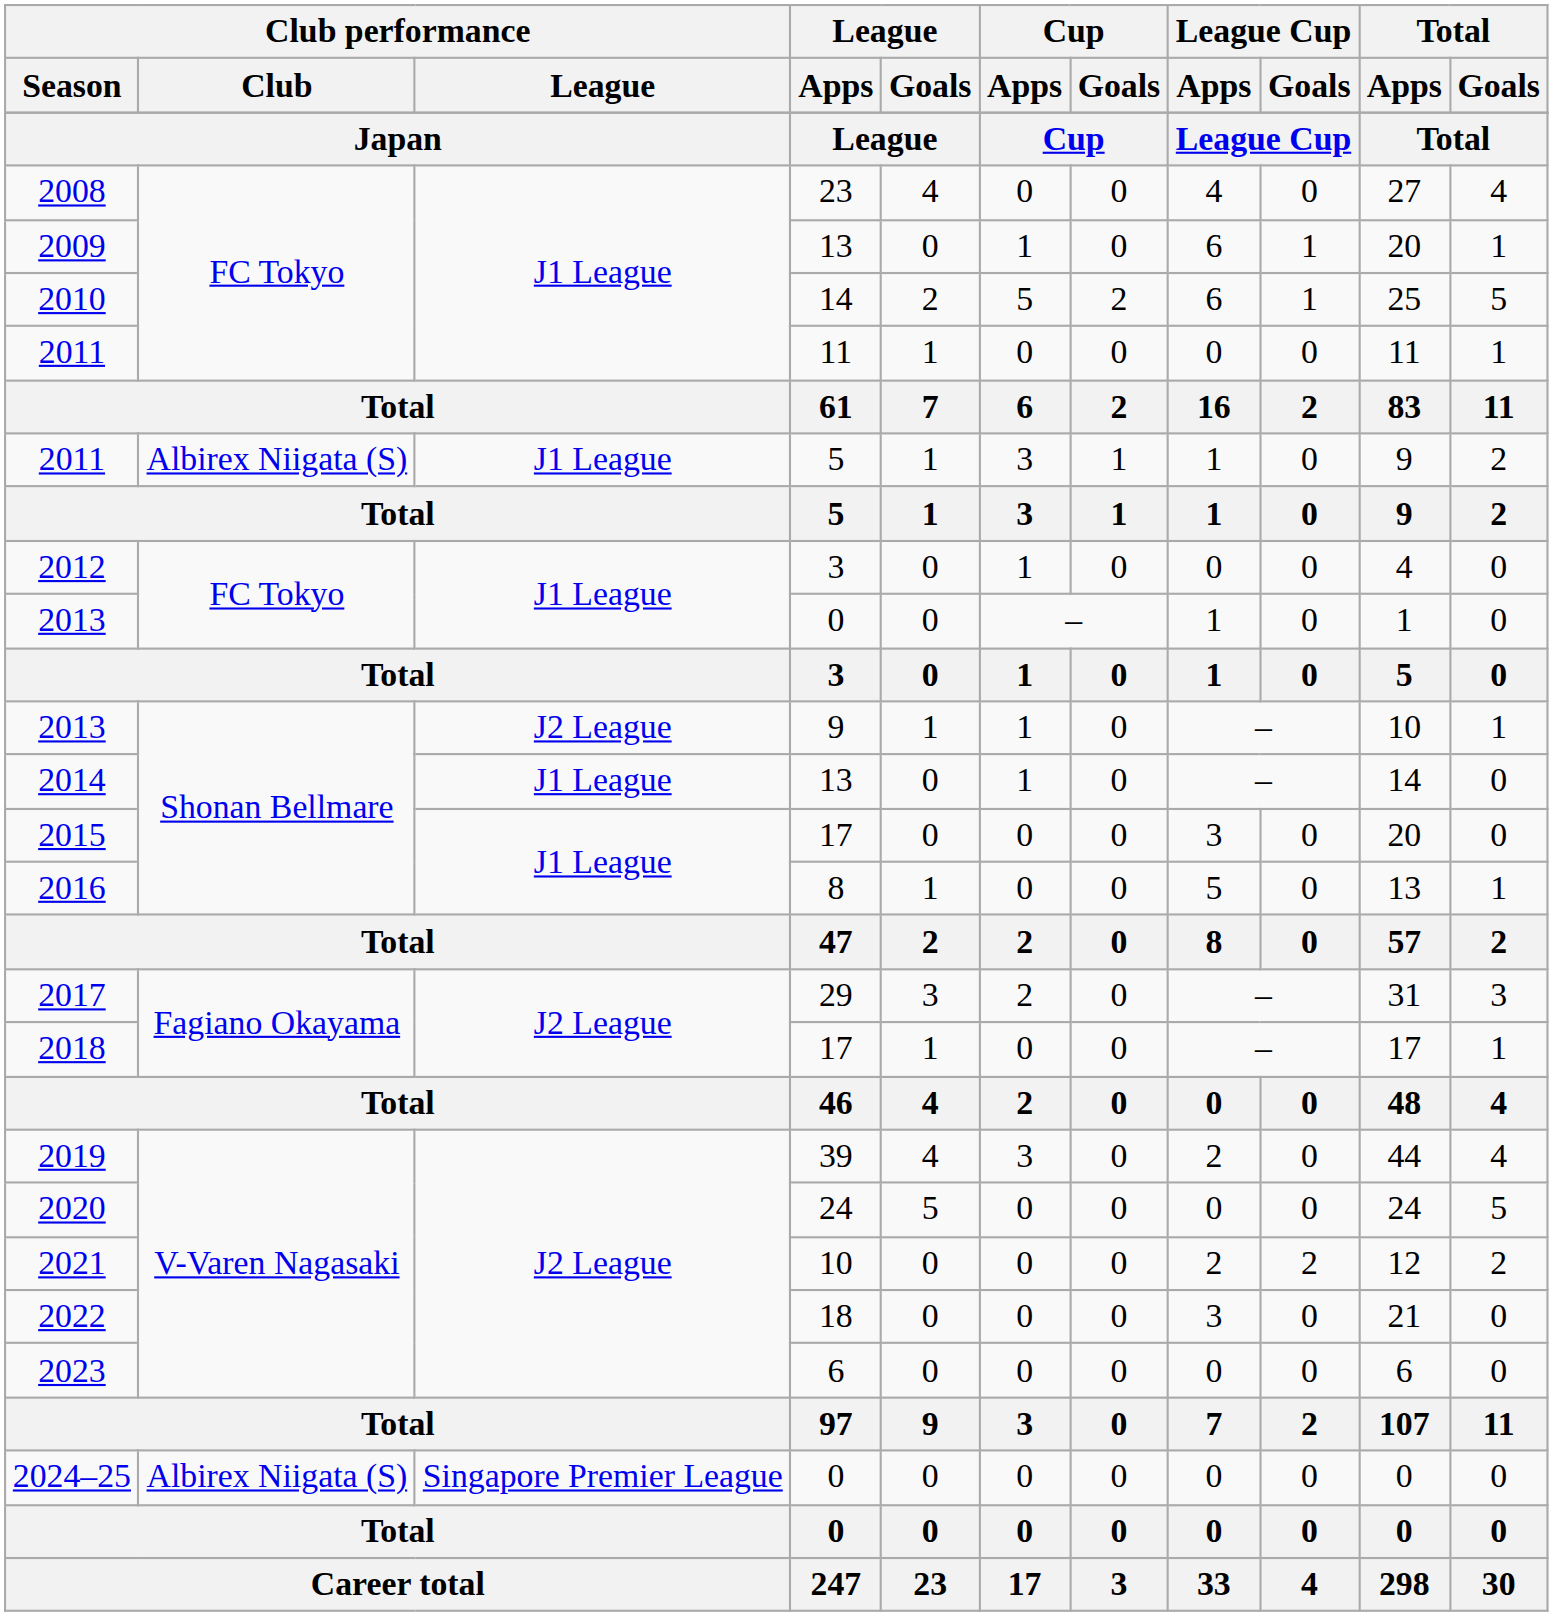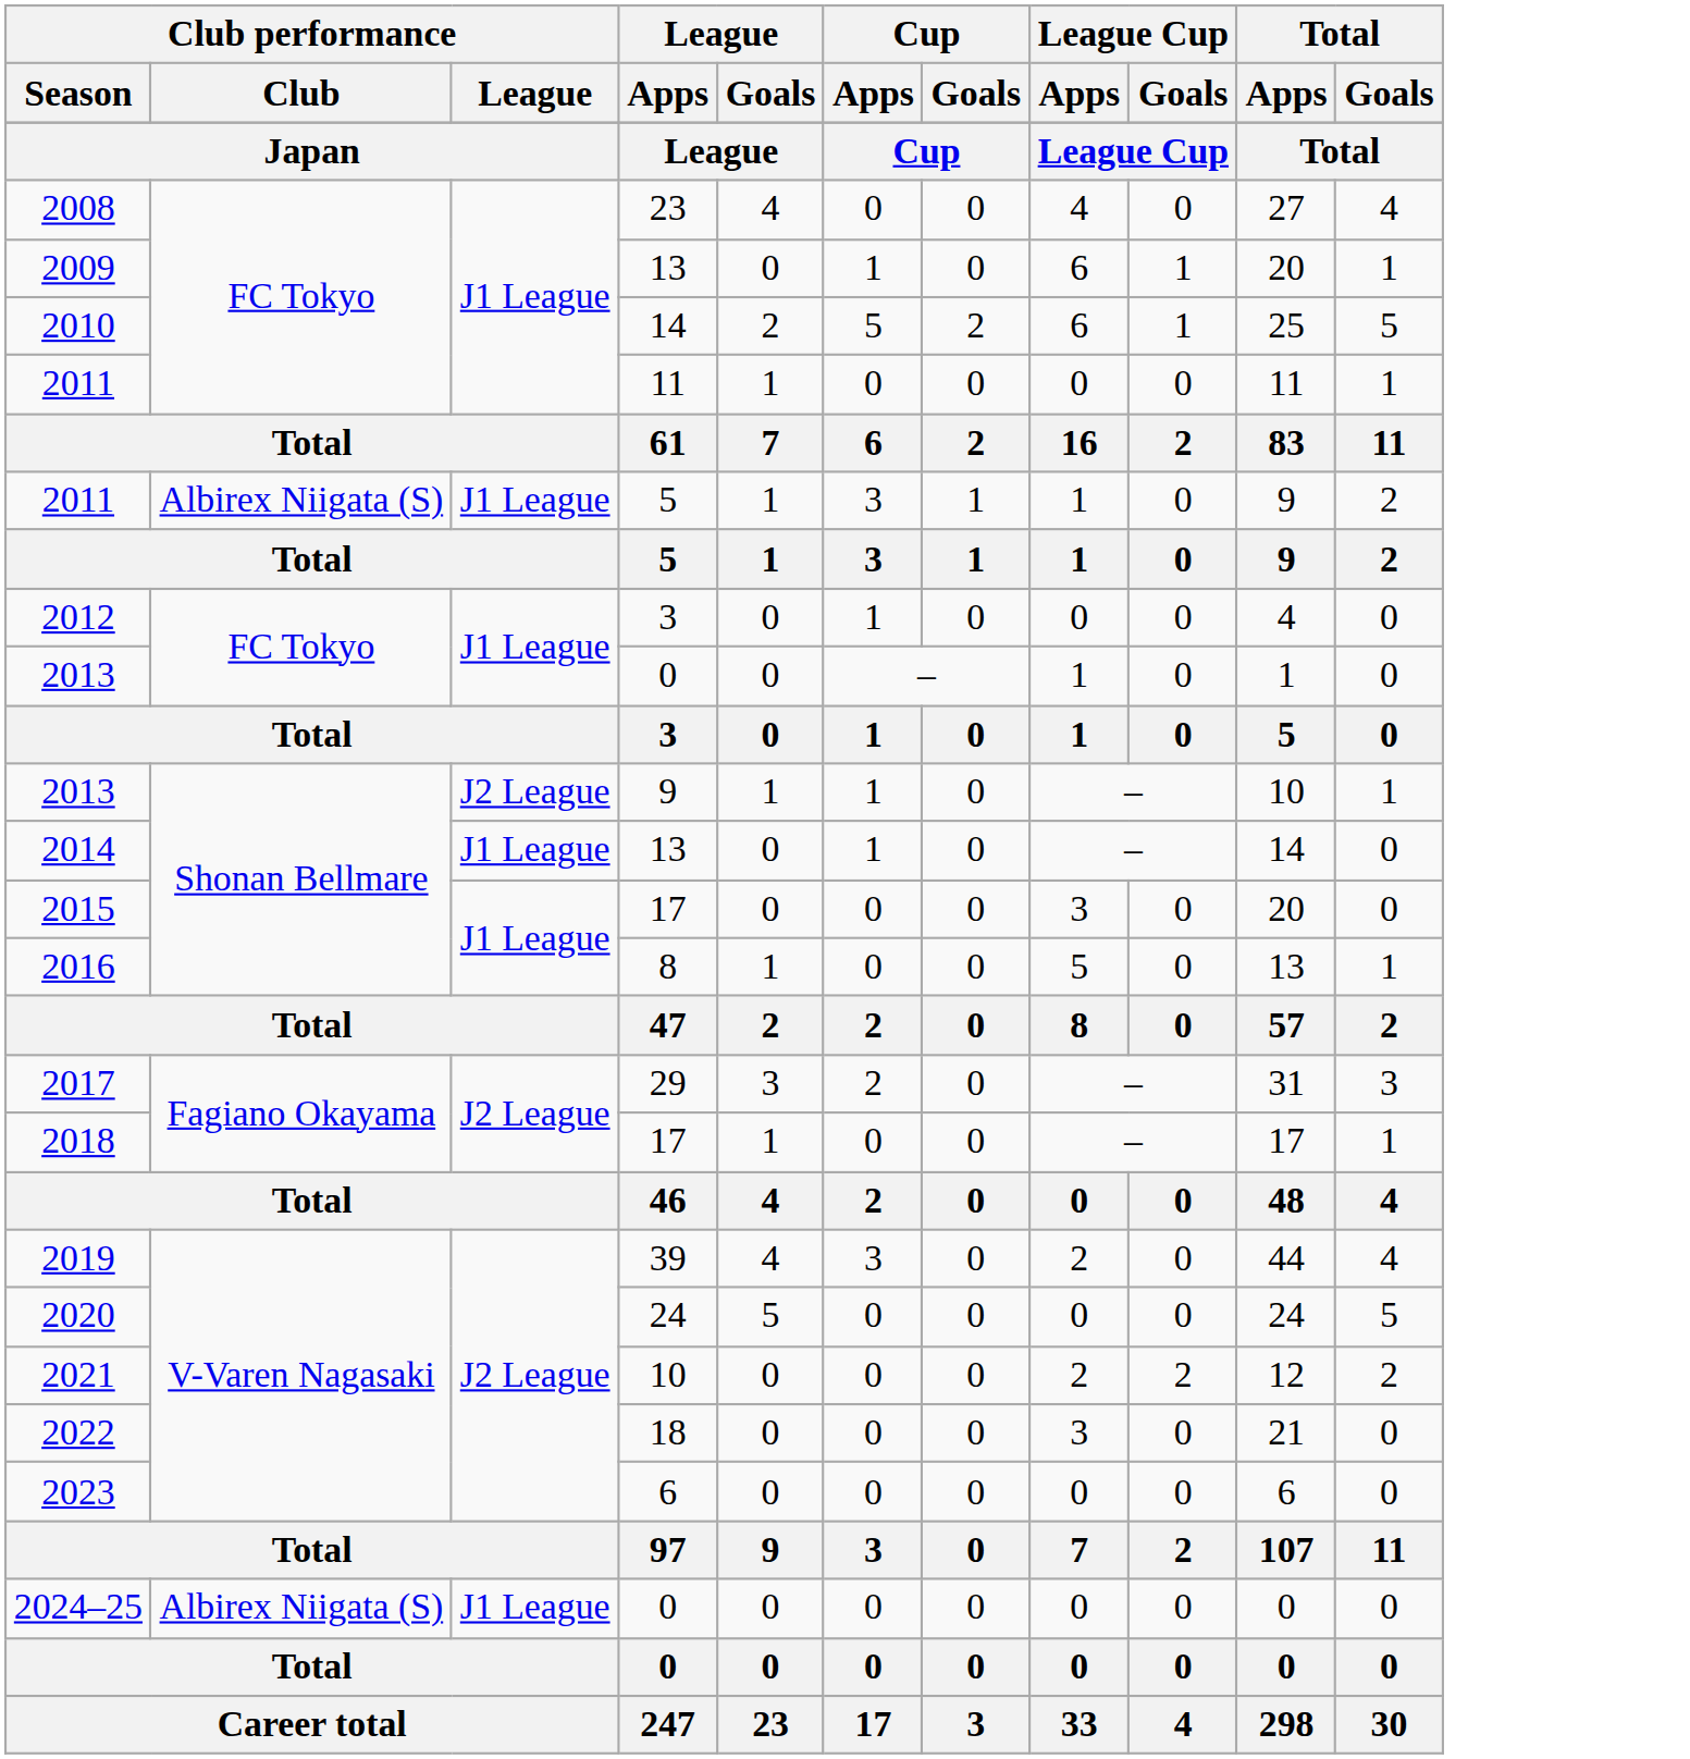2024–25 | Club performance / League: Singapore Premier League -> J1 League
